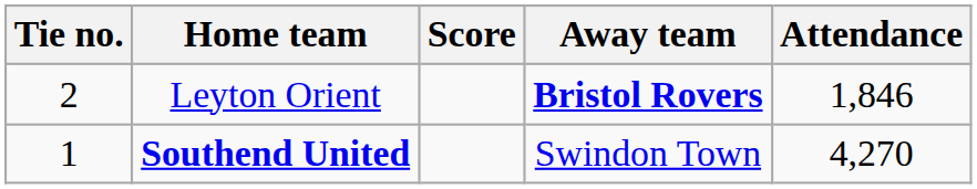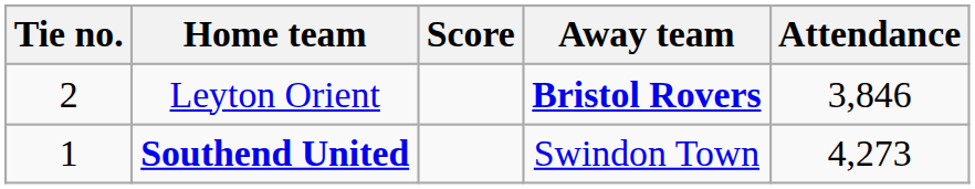Leyton Orient | Attendance: 1,846 -> 3,846
Southend United | Attendance: 4,270 -> 4,273
